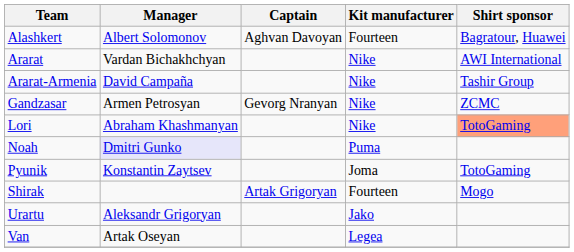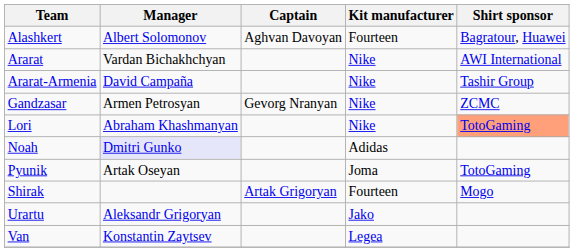Noah | Kit manufacturer: Puma -> Adidas
Pyunik | Manager: Konstantin Zaytsev -> Artak Oseyan
Van | Manager: Artak Oseyan -> Konstantin Zaytsev
